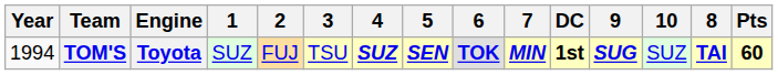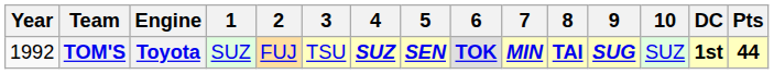columns swapped: 8 <-> DC
TOM'S | Year: 1994 -> 1992
TOM'S | Pts: 60 -> 44
